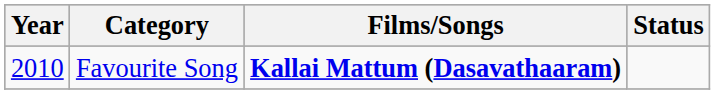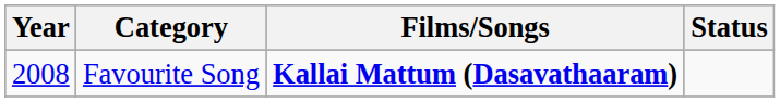Favourite Song | Year: 2010 -> 2008
